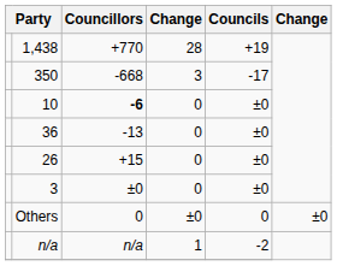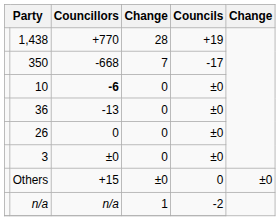350 | column 4: 3 -> 7
26 | Councillors: +15 -> 0
Others | Councillors: 0 -> +15
